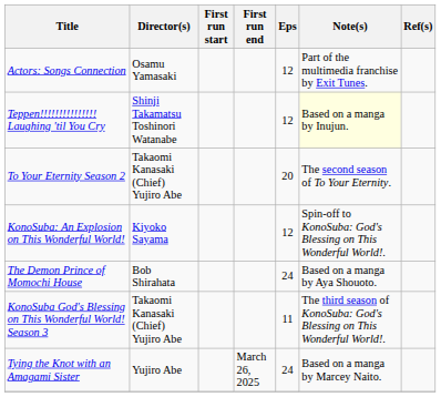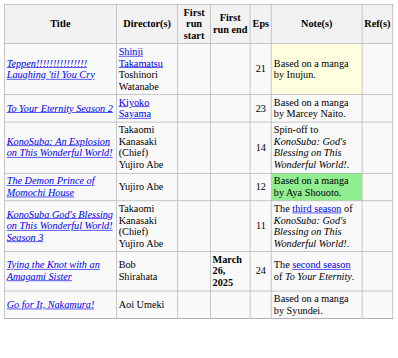- row: Actors: Songs Connection | Osamu Yamasaki | 12 | Part of the multimedia franchise by Exit Tunes.
Teppen!!!!!!!!!!!!!!! Laughing 'til You Cry | Eps: 12 -> 21
To Your Eternity Season 2 | Director(s): Takaomi Kanasaki (Chief) Yujiro Abe -> Kiyoko Sayama
To Your Eternity Season 2 | Eps: 20 -> 23
To Your Eternity Season 2 | Note(s): The second season of To Your Eternity. -> Based on a manga by Marcey Naito.
KonoSuba: An Explosion on This Wonderful World! | Director(s): Kiyoko Sayama -> Takaomi Kanasaki (Chief) Yujiro Abe
KonoSuba: An Explosion on This Wonderful World! | Eps: 12 -> 14
The Demon Prince of Momochi House | Director(s): Bob Shirahata -> Yujiro Abe
The Demon Prince of Momochi House | Eps: 24 -> 12
The Demon Prince of Momochi House | Note(s): no background -> lightgreen background
Tying the Knot with an Amagami Sister | Director(s): Yujiro Abe -> Bob Shirahata
Tying the Knot with an Amagami Sister | First run end: normal -> bold
Tying the Knot with an Amagami Sister | Note(s): Based on a manga by Marcey Naito. -> The second season of To Your Eternity.
+ row: Go for It, Nakamura! | Aoi Umeki | Based on a manga by Syundei.
